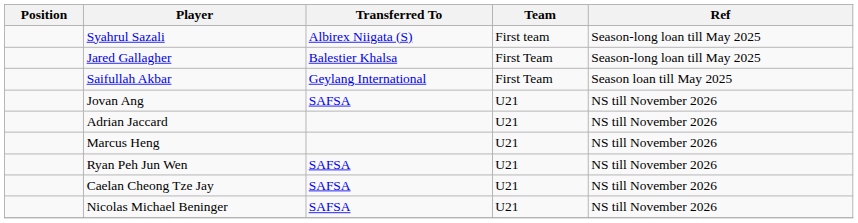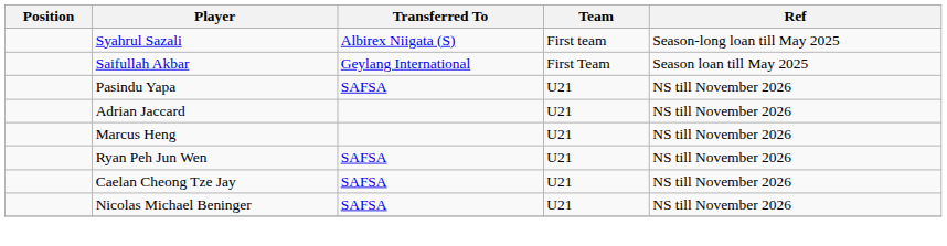- row: Jared Gallagher | Balestier Khalsa | First Team | Season-long loan till May 2025
+ row: Pasindu Yapa | SAFSA | U21 | NS till November 2026
- row: Jovan Ang | SAFSA | U21 | NS till November 2026
